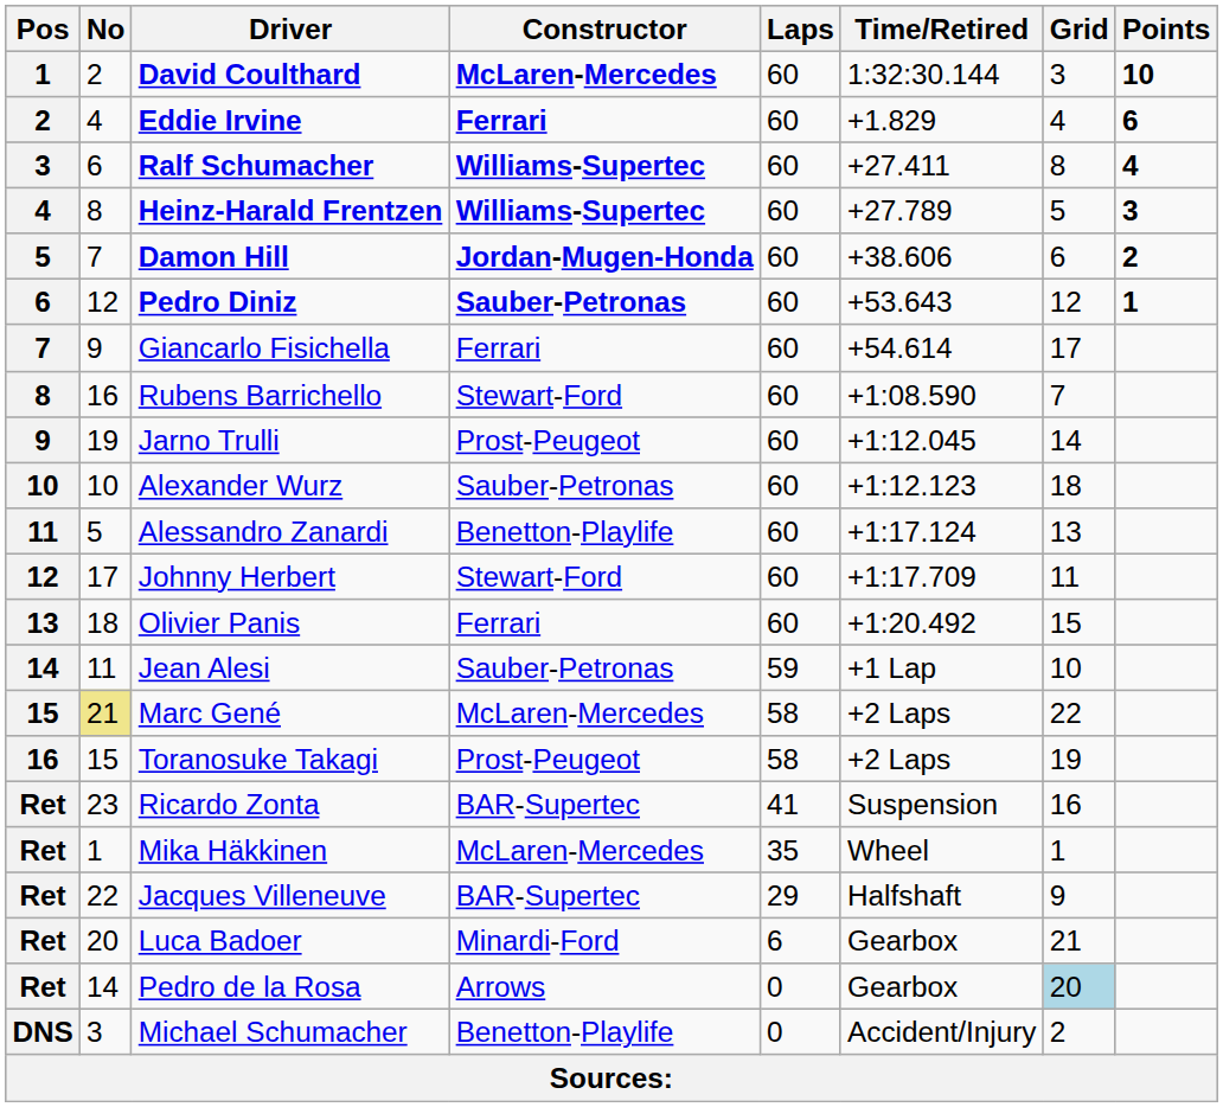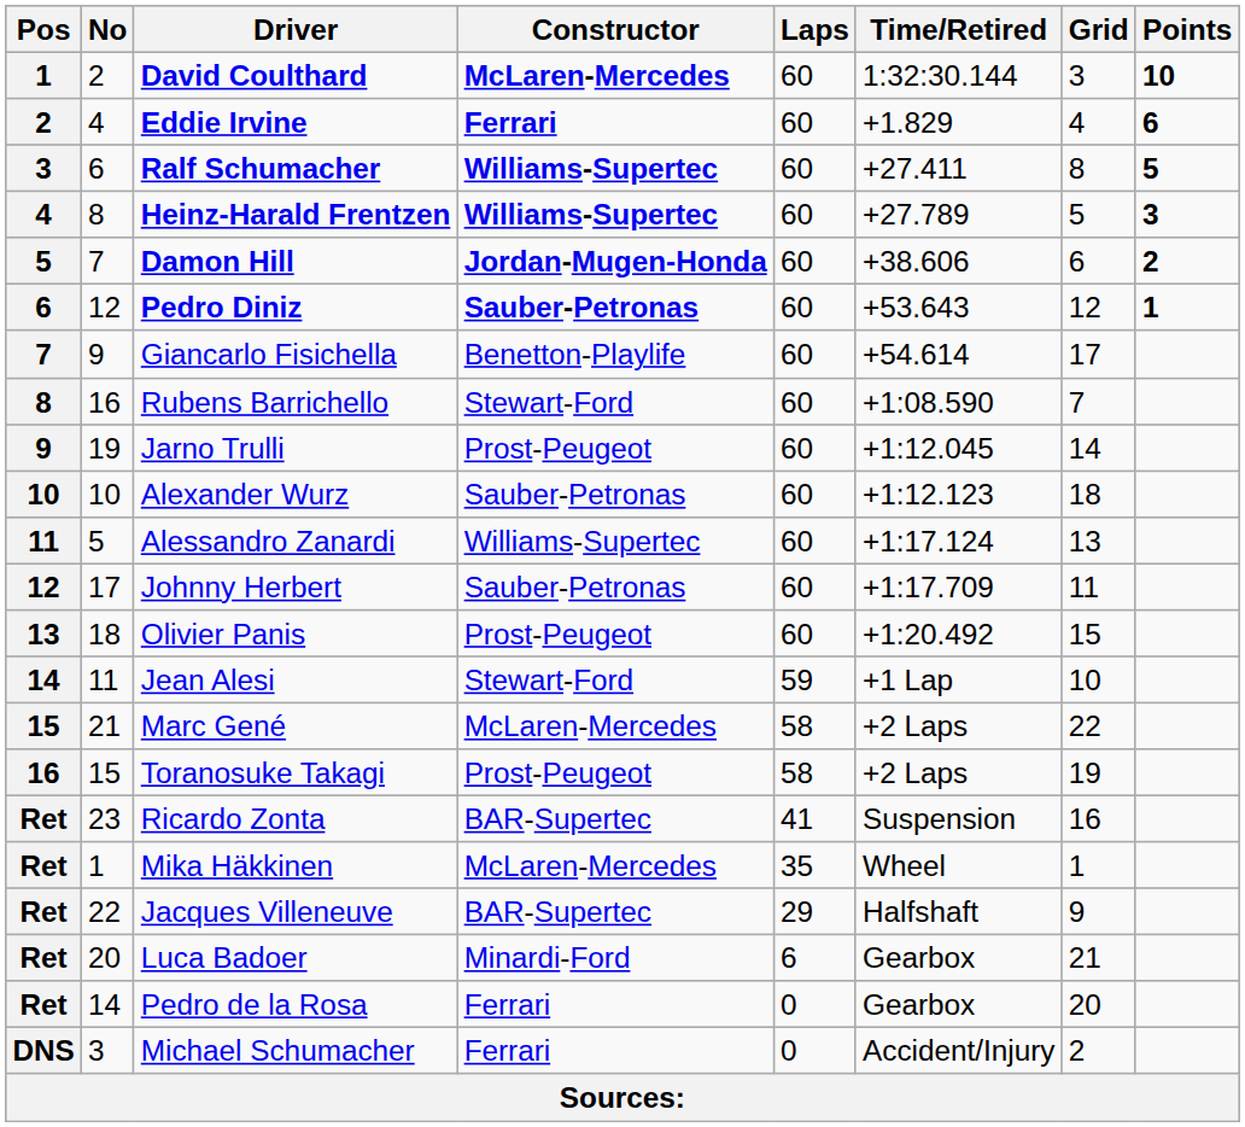Ralf Schumacher | Points: 4 -> 5
Giancarlo Fisichella | Constructor: Ferrari -> Benetton-Playlife
Alessandro Zanardi | Constructor: Benetton-Playlife -> Williams-Supertec
Johnny Herbert | Constructor: Stewart-Ford -> Sauber-Petronas
Olivier Panis | Constructor: Ferrari -> Prost-Peugeot
Jean Alesi | Constructor: Sauber-Petronas -> Stewart-Ford
Marc Gené | No: khaki background -> no background
Pedro de la Rosa | Constructor: Arrows -> Ferrari
Pedro de la Rosa | Grid: lightblue background -> no background
Michael Schumacher | Constructor: Benetton-Playlife -> Ferrari
